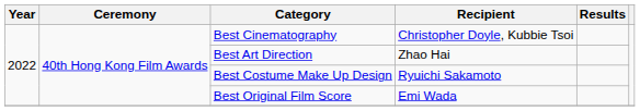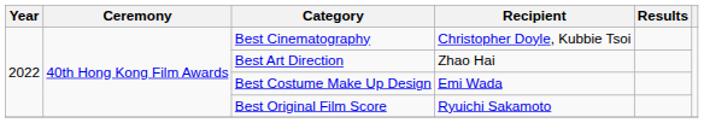Best Costume Make Up Design | Recipient: Ryuichi Sakamoto -> Emi Wada
Best Original Film Score | Recipient: Emi Wada -> Ryuichi Sakamoto
